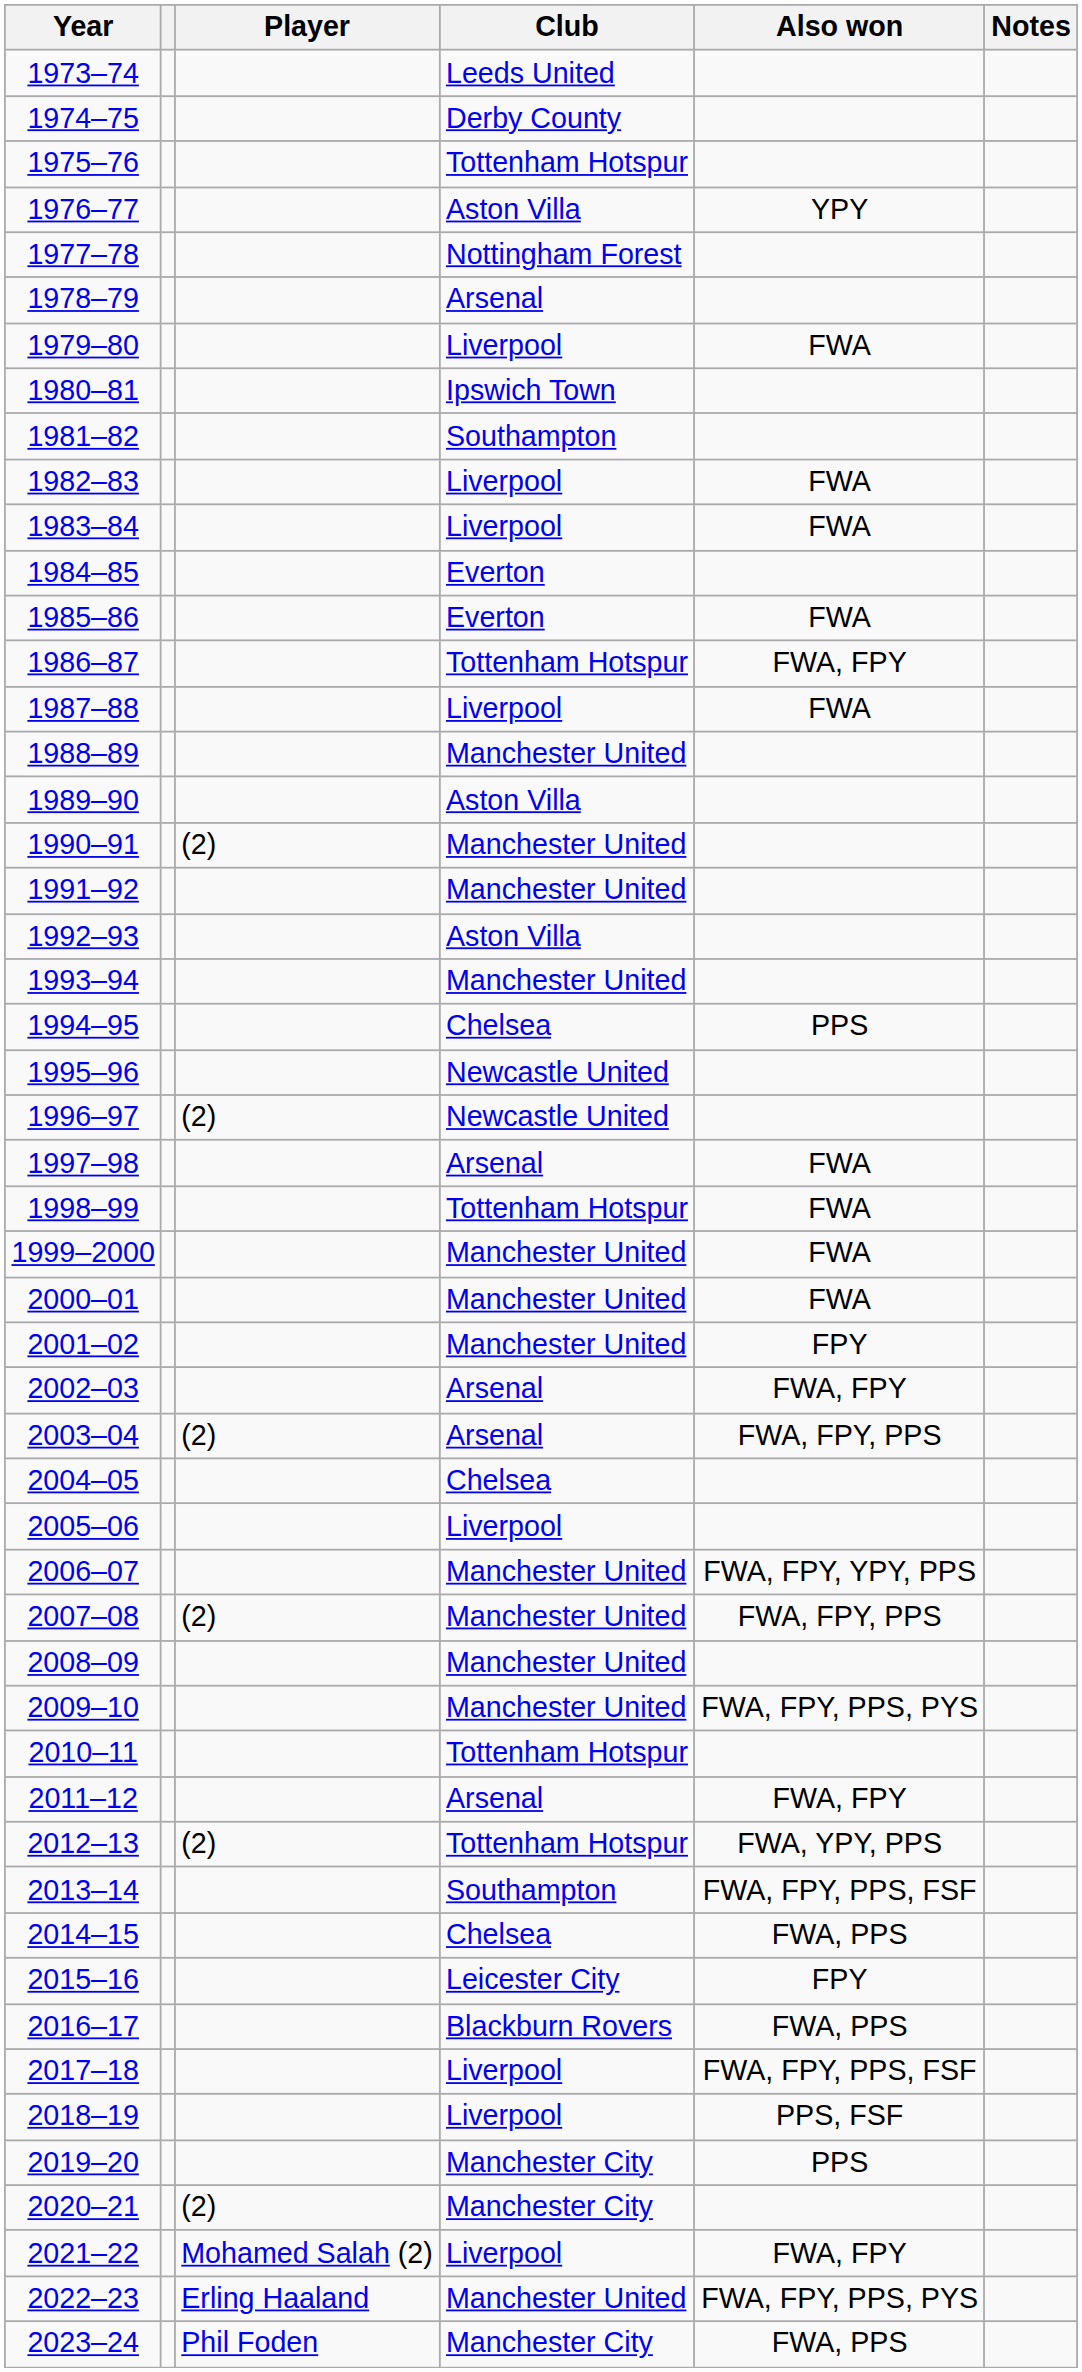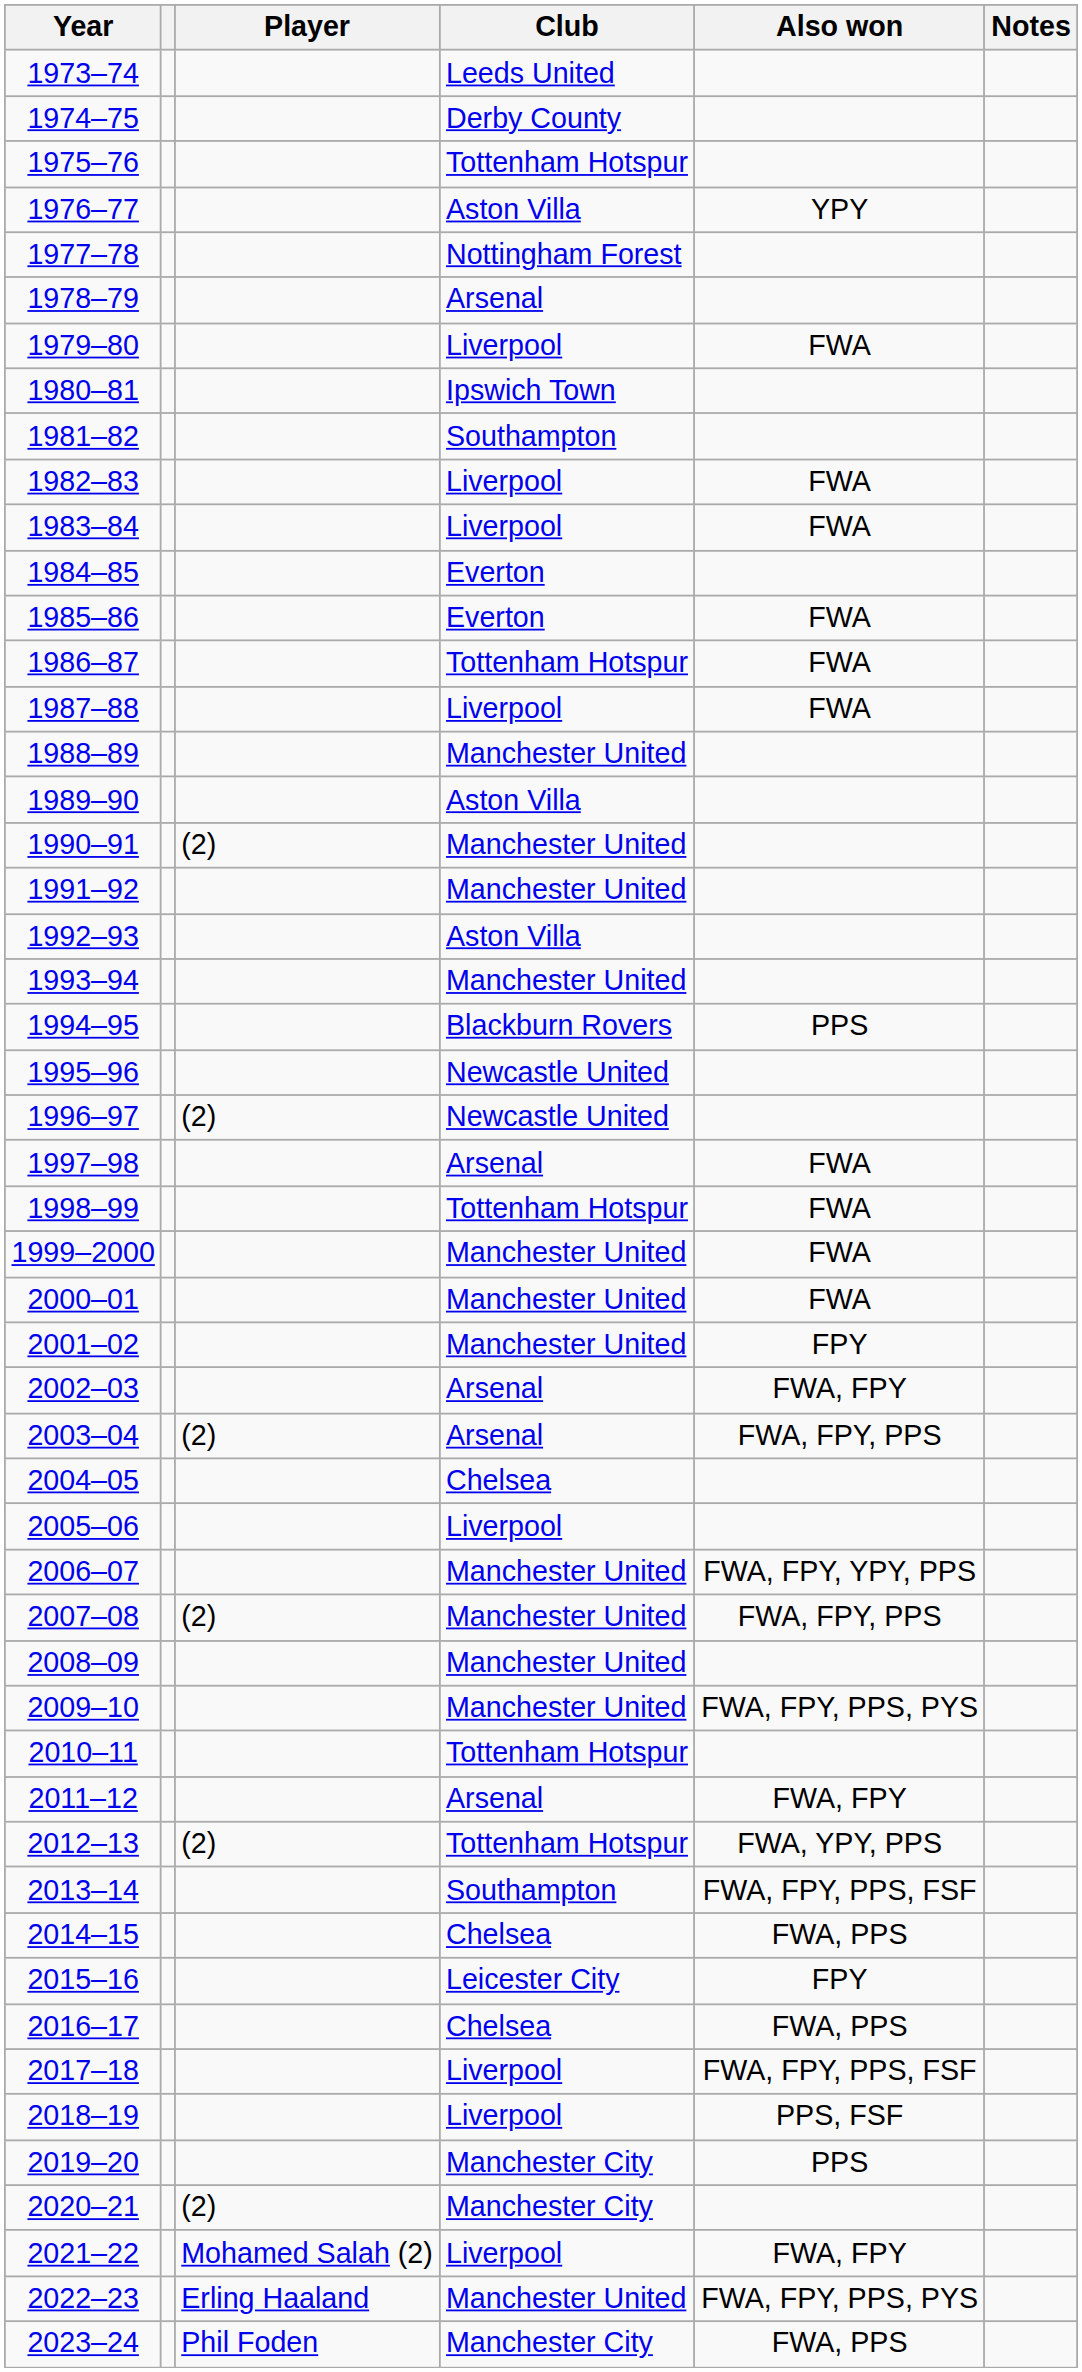1986–87 | Also won: FWA, FPY -> FWA
1994–95 | Club: Chelsea -> Blackburn Rovers
2016–17 | Club: Blackburn Rovers -> Chelsea
